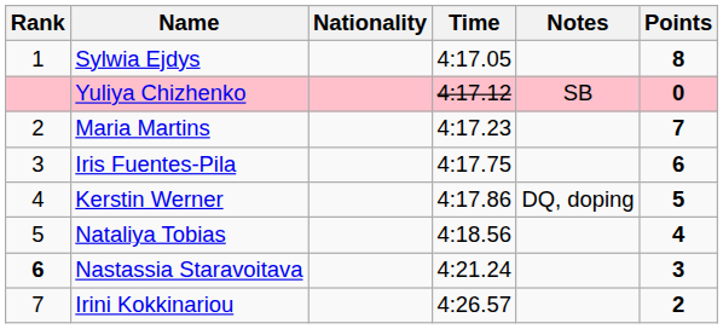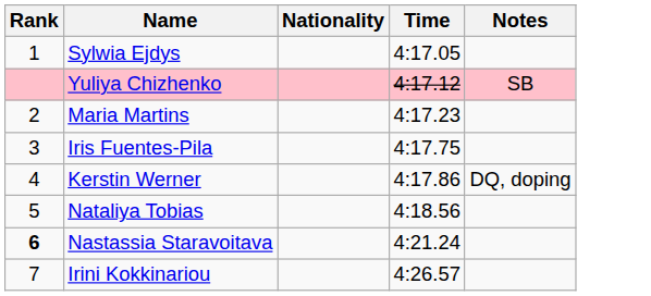- column: Points | 8 | 0 | 7 | 6 | 5 | 4 | 3 | 2
